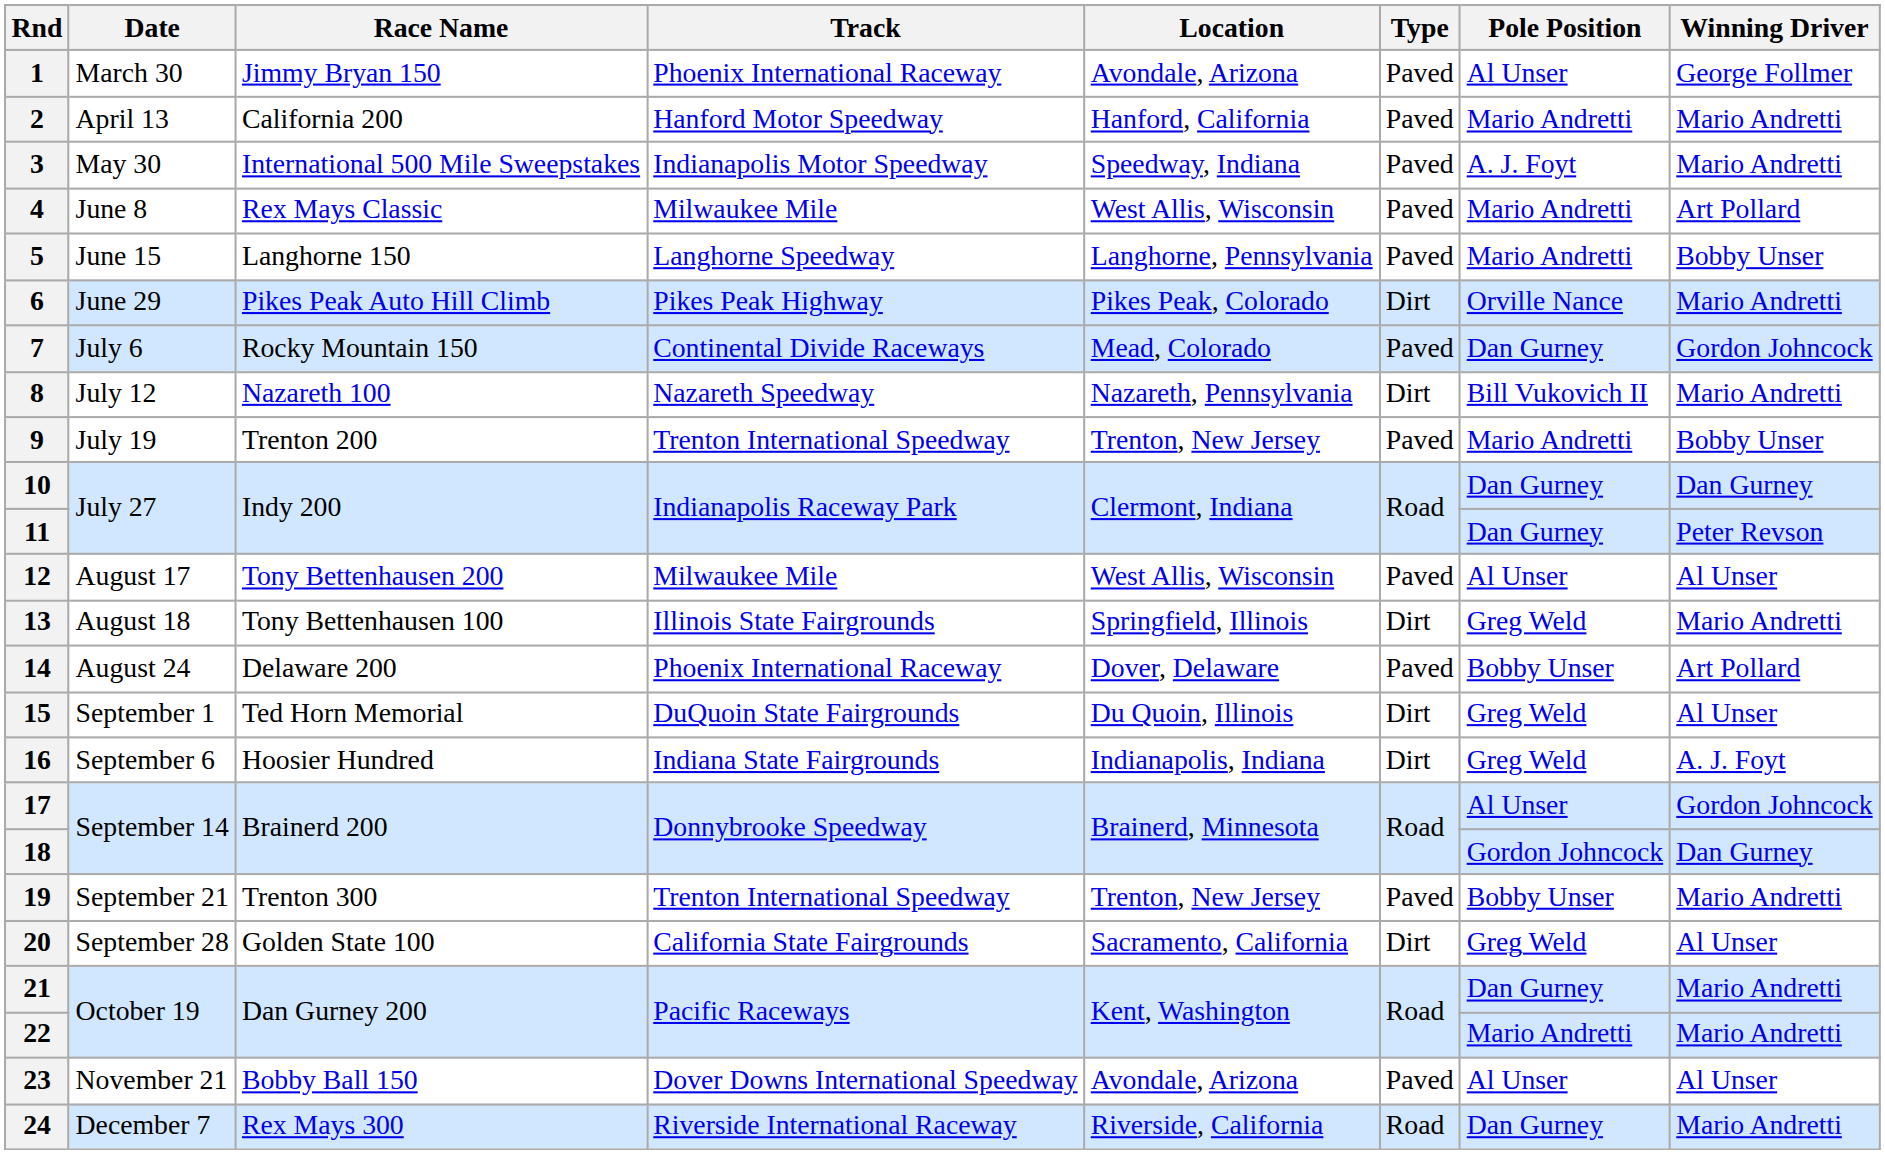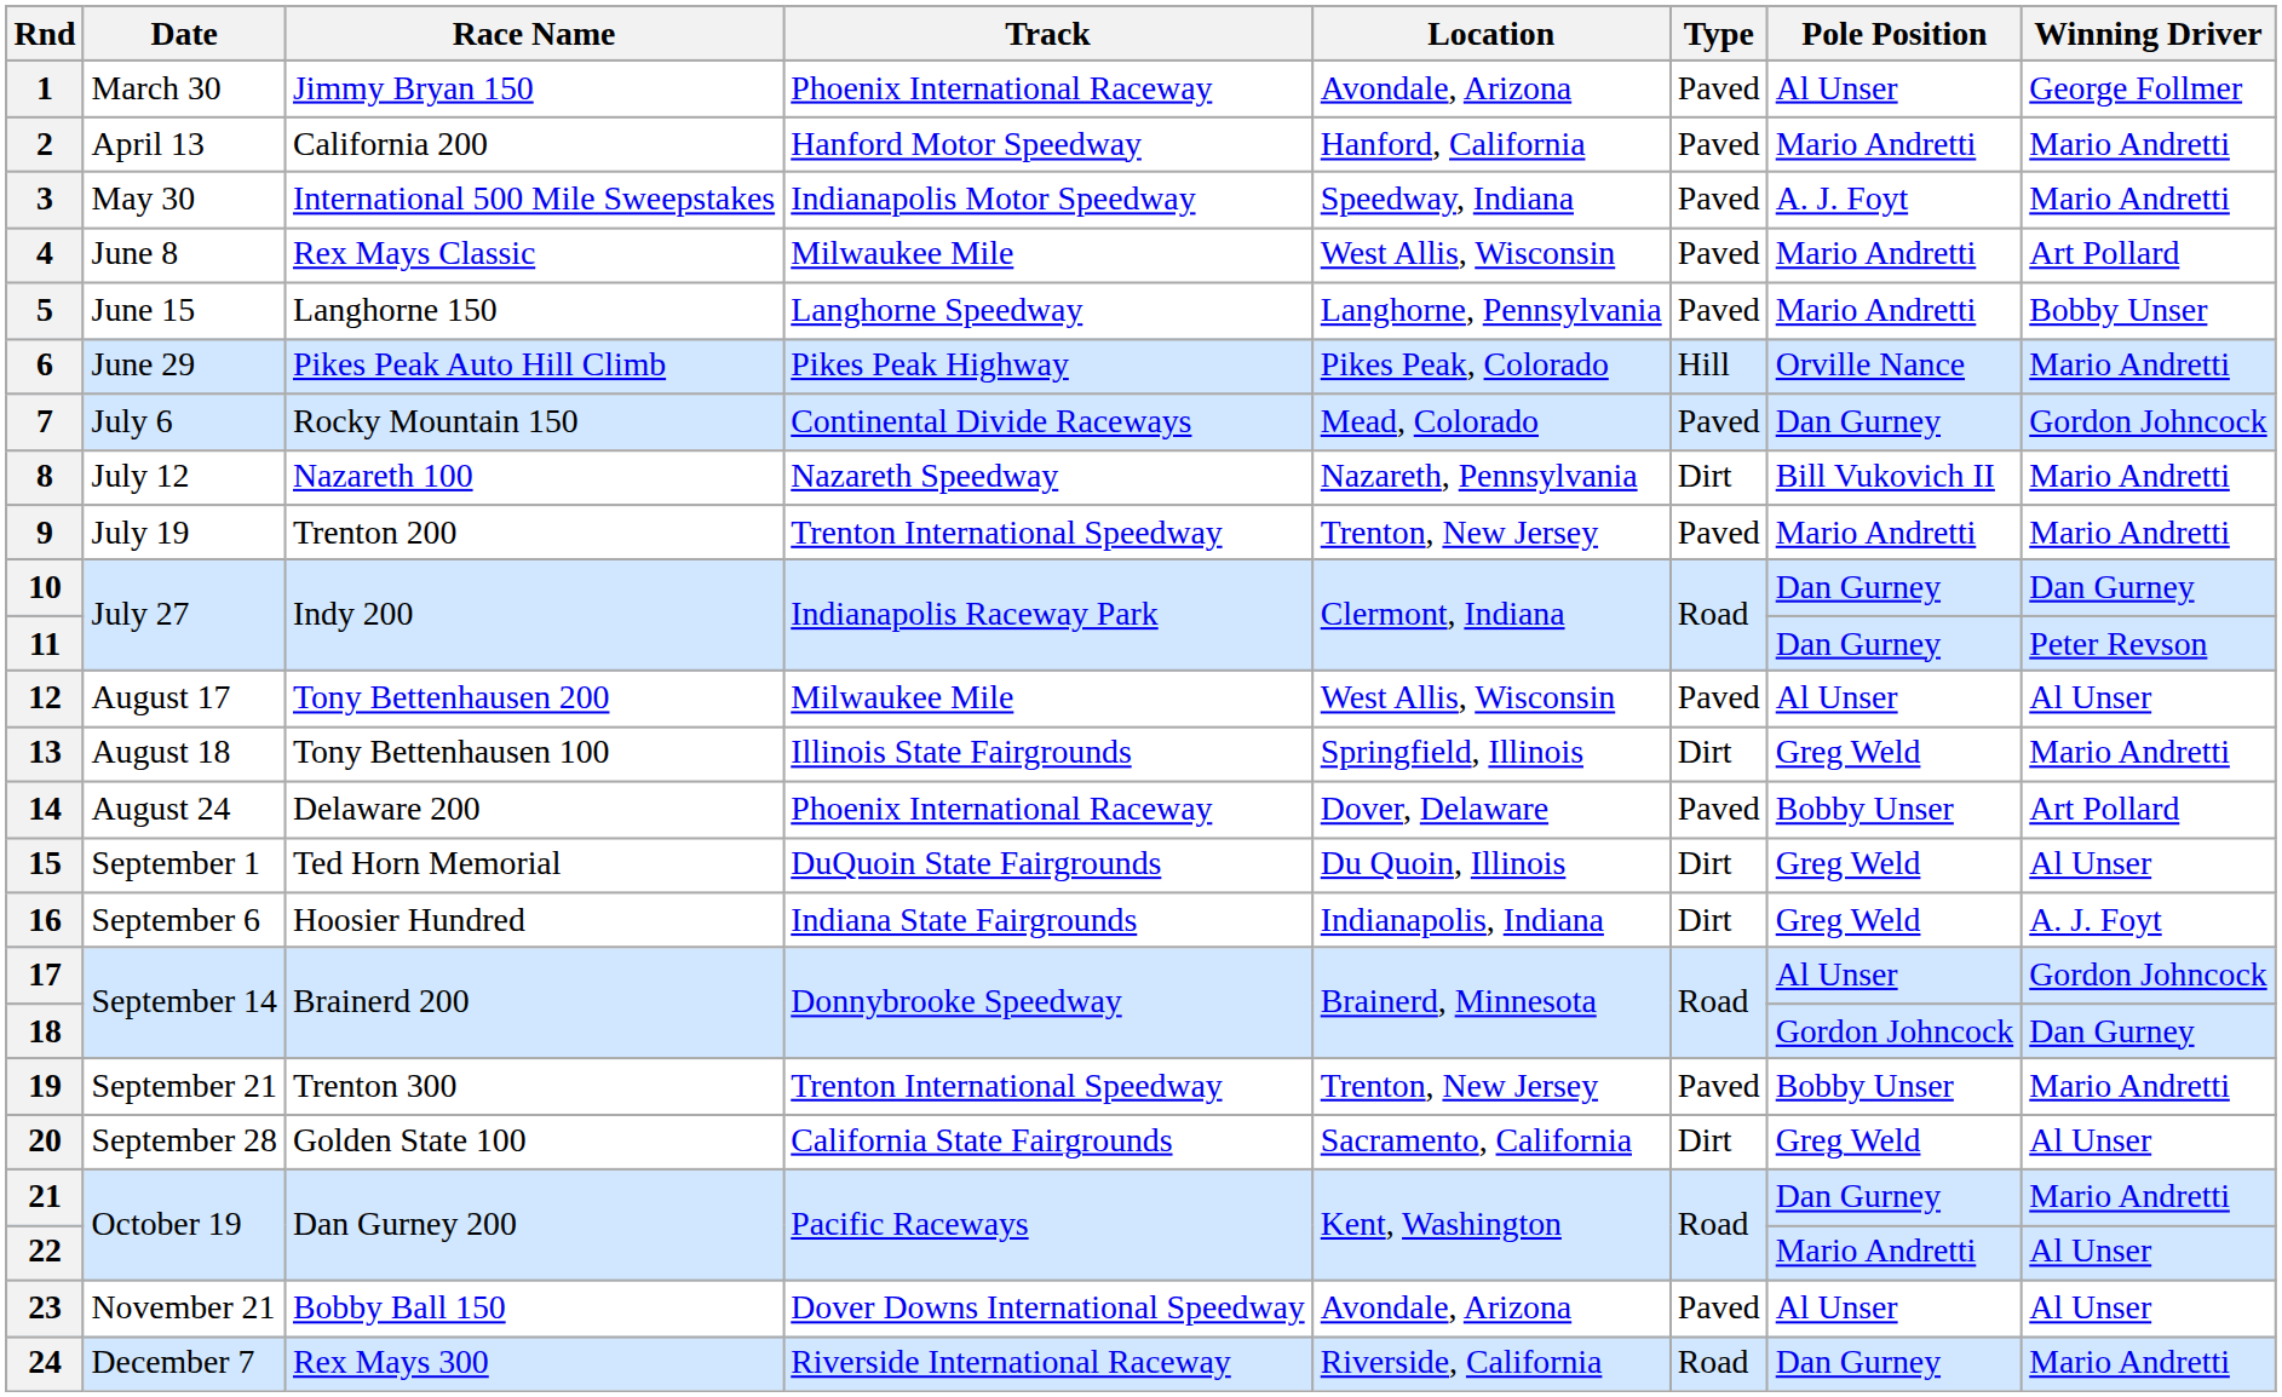6 | Type: Dirt -> Hill
9 | Winning Driver: Bobby Unser -> Mario Andretti
22 | Winning Driver: Mario Andretti -> Al Unser
